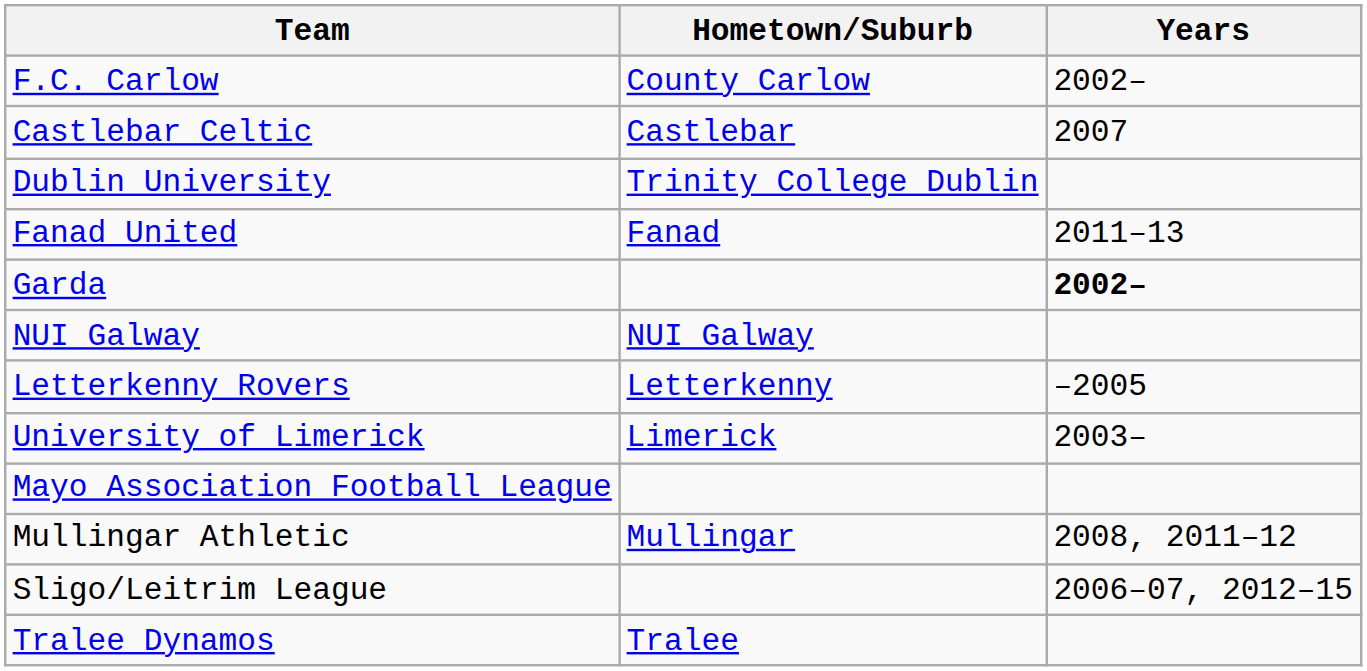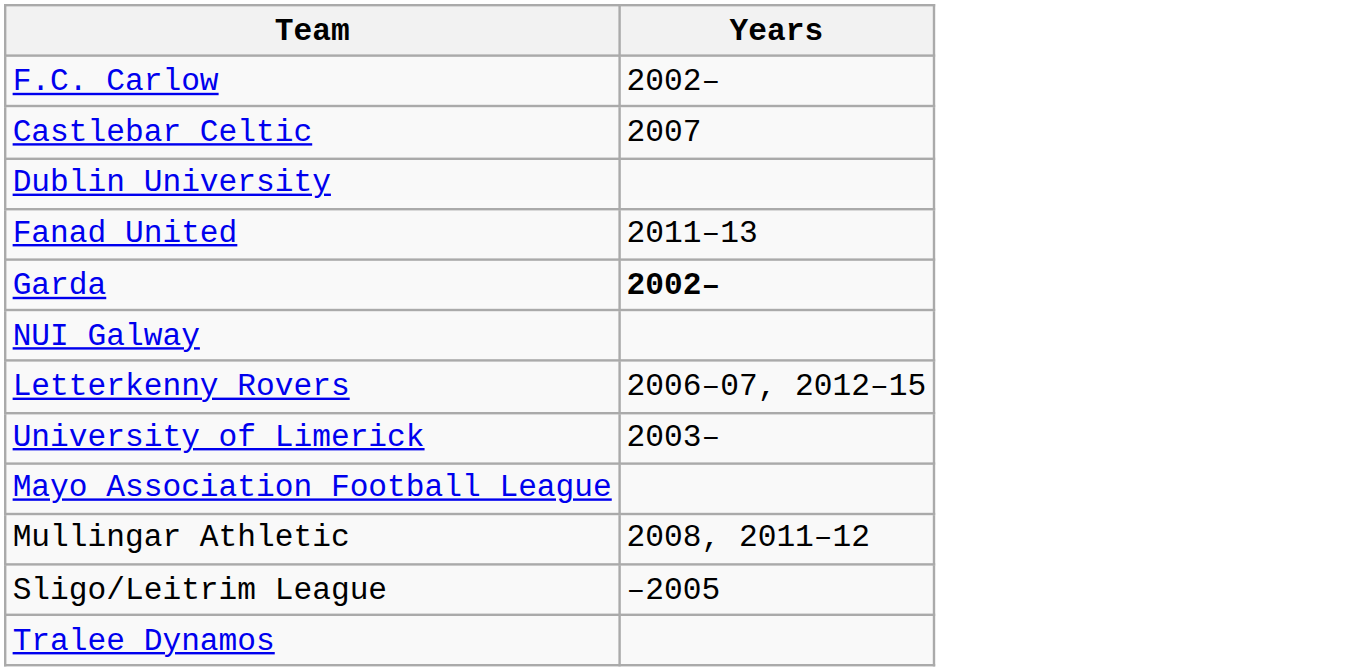- column: Hometown/Suburb | County Carlow | Castlebar | Trinity College Dublin | Fanad | NUI Galway | Letterkenny | Limerick | Mullingar | Tralee
Letterkenny Rovers | Years: –2005 -> 2006–07, 2012–15
Sligo/Leitrim League | Years: 2006–07, 2012–15 -> –2005
